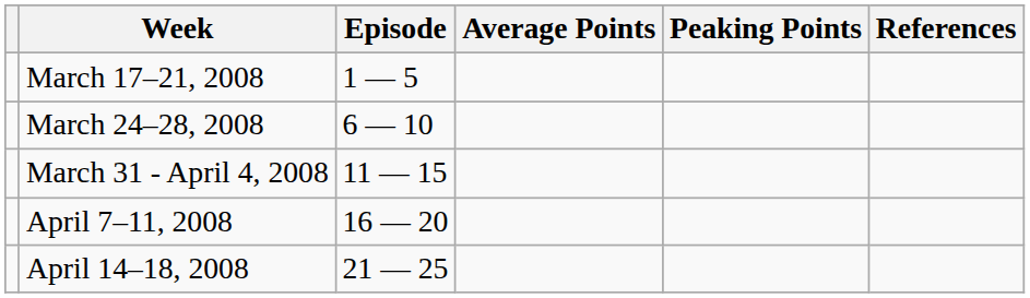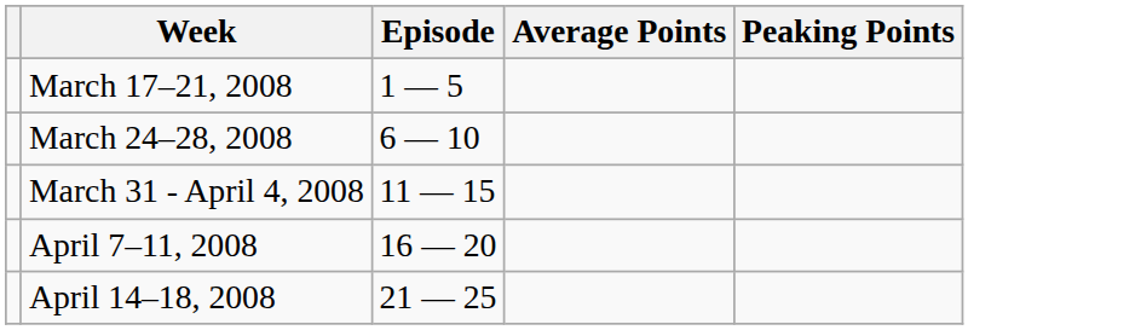- column: References
